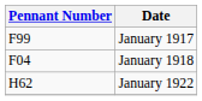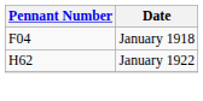- row: F99 | January 1917
